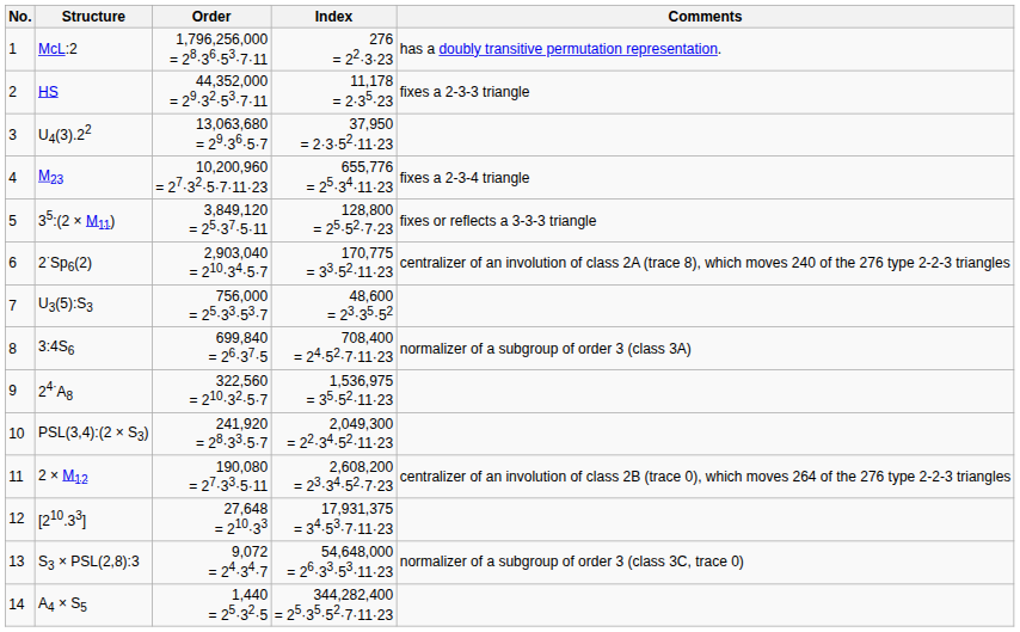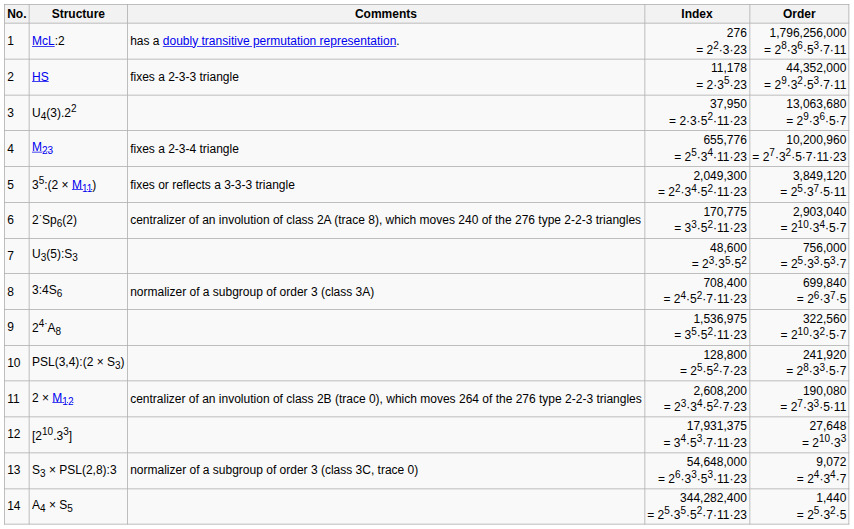columns swapped: Order <-> Comments
35:(2 × M11) | Index: 128,800 = 25·52·7·23 -> 2,049,300 = 22·34·52·11·23
PSL(3,4):(2 × S3) | Index: 2,049,300 = 22·34·52·11·23 -> 128,800 = 25·52·7·23
